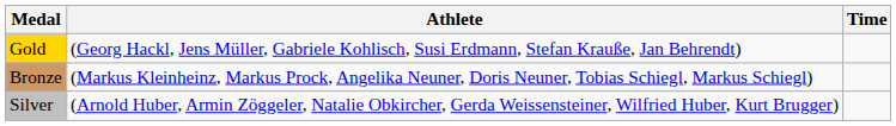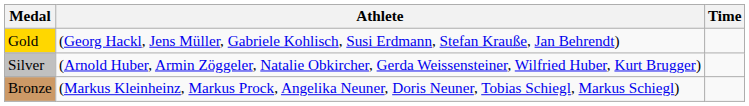rows swapped: Silver <-> Bronze
